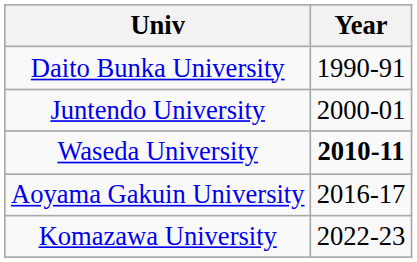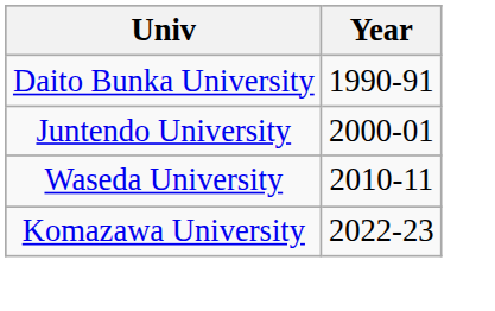Waseda University | Year: bold -> normal
- row: Aoyama Gakuin University | 2016-17
